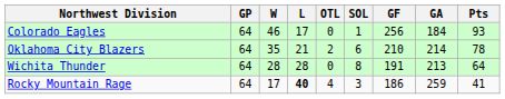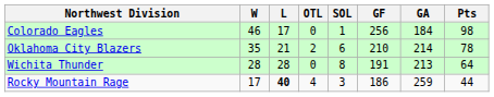- column: GP | 64 | 64 | 64 | 64
Colorado Eagles | Pts: 93 -> 98
Rocky Mountain Rage | Pts: 41 -> 44
